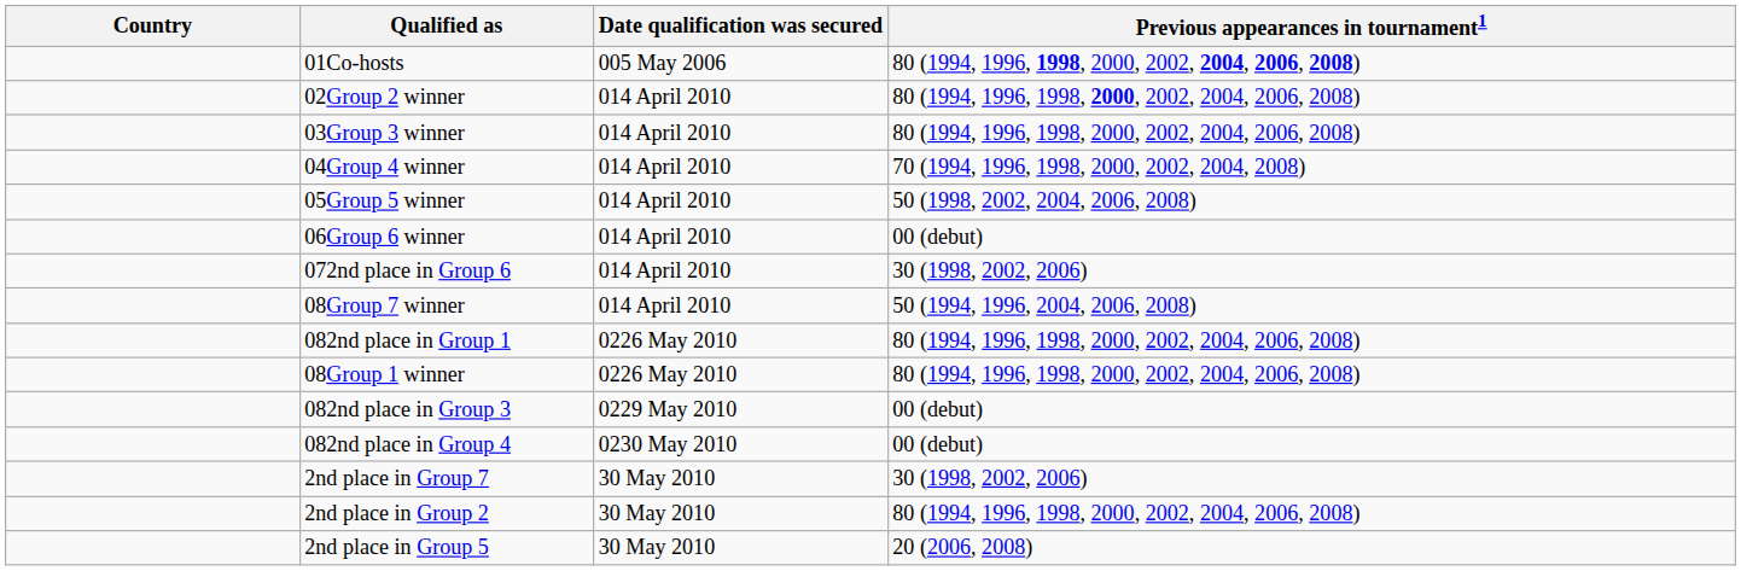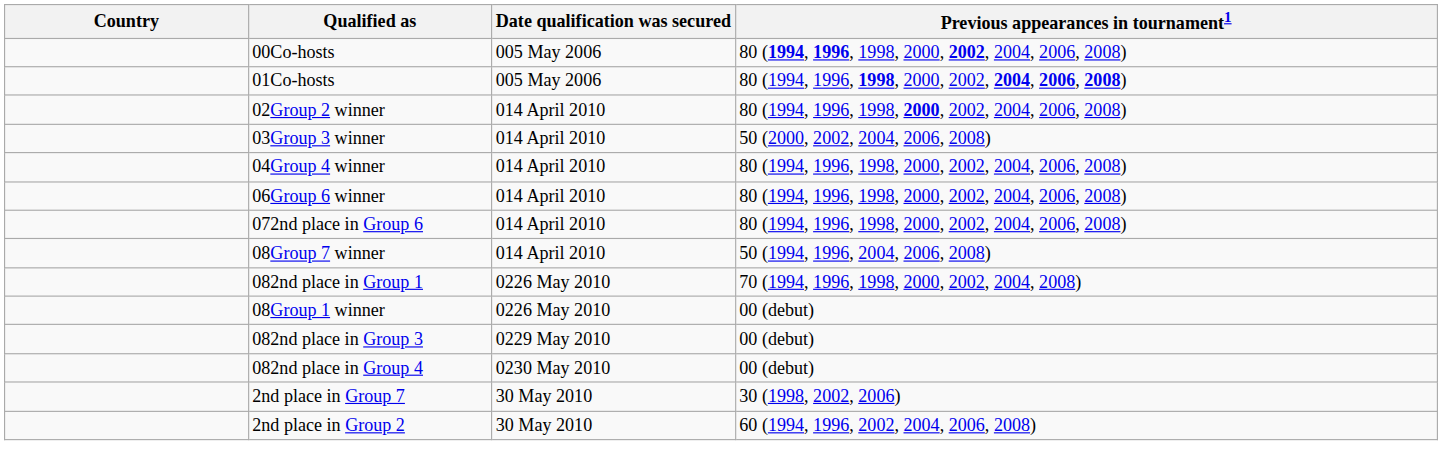+ row: 00Co-hosts | 005 May 2006 | 80 (1994, 1996, 1998, 2000, 2002, 2004, 2006, 2008)
03Group 3 winner | Previous appearances in tournament1: 80 (1994, 1996, 1998, 2000, 2002, 2004, 2006, 2008) -> 50 (2000, 2002, 2004, 2006, 2008)
04Group 4 winner | Previous appearances in tournament1: 70 (1994, 1996, 1998, 2000, 2002, 2004, 2008) -> 80 (1994, 1996, 1998, 2000, 2002, 2004, 2006, 2008)
- row: 05Group 5 winner | 014 April 2010 | 50 (1998, 2002, 2004, 2006, 2008)
06Group 6 winner | Previous appearances in tournament1: 00 (debut) -> 80 (1994, 1996, 1998, 2000, 2002, 2004, 2006, 2008)
072nd place in Group 6 | Previous appearances in tournament1: 30 (1998, 2002, 2006) -> 80 (1994, 1996, 1998, 2000, 2002, 2004, 2006, 2008)
082nd place in Group 1 | Previous appearances in tournament1: 80 (1994, 1996, 1998, 2000, 2002, 2004, 2006, 2008) -> 70 (1994, 1996, 1998, 2000, 2002, 2004, 2008)
08Group 1 winner | Previous appearances in tournament1: 80 (1994, 1996, 1998, 2000, 2002, 2004, 2006, 2008) -> 00 (debut)
2nd place in Group 2 | Previous appearances in tournament1: 80 (1994, 1996, 1998, 2000, 2002, 2004, 2006, 2008) -> 60 (1994, 1996, 2002, 2004, 2006, 2008)
- row: 2nd place in Group 5 | 30 May 2010 | 20 (2006, 2008)
